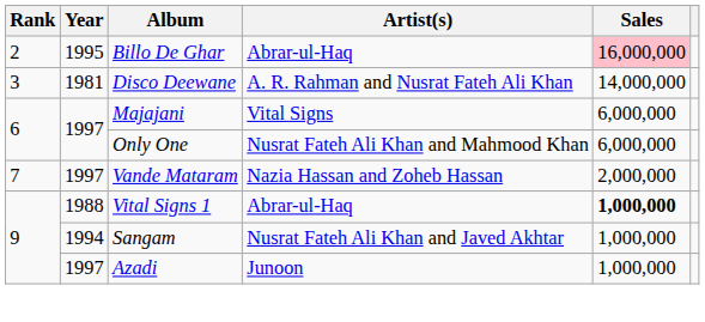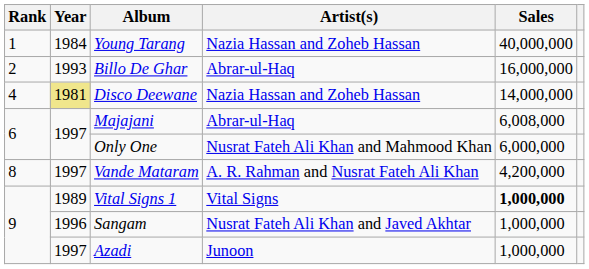+ row: 1 | 1984 | Young Tarang | Nazia Hassan and Zoheb Hassan | 40,000,000
Billo De Ghar | Year: 1995 -> 1993
Billo De Ghar | Sales: pink background -> no background
Disco Deewane | Rank: 3 -> 4
Disco Deewane | Year: no background -> khaki background
Disco Deewane | Artist(s): A. R. Rahman and Nusrat Fateh Ali Khan -> Nazia Hassan and Zoheb Hassan
Majajani | Artist(s): Vital Signs -> Abrar-ul-Haq
Majajani | Sales: 6,000,000 -> 6,008,000
Vande Mataram | Rank: 7 -> 8
Vande Mataram | Artist(s): Nazia Hassan and Zoheb Hassan -> A. R. Rahman and Nusrat Fateh Ali Khan
Vande Mataram | Sales: 2,000,000 -> 4,200,000
Vital Signs 1 | Year: 1988 -> 1989
Vital Signs 1 | Artist(s): Abrar-ul-Haq -> Vital Signs
Sangam | Year: 1994 -> 1996
